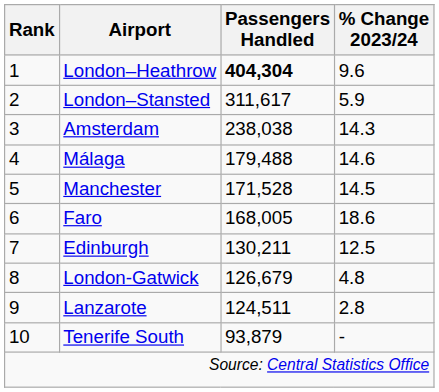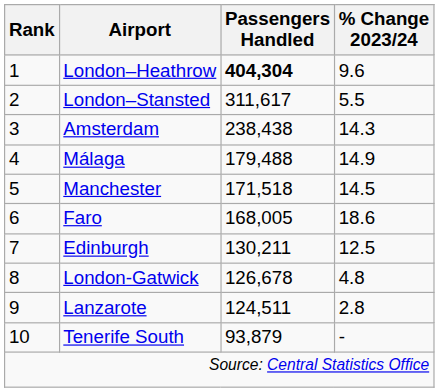London–Stansted | % Change 2023/24: 5.9 -> 5.5
Amsterdam | Passengers Handled: 238,038 -> 238,438
Málaga | % Change 2023/24: 14.6 -> 14.9
Manchester | Passengers Handled: 171,528 -> 171,518
London-Gatwick | Passengers Handled: 126,679 -> 126,678
